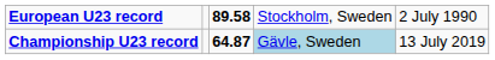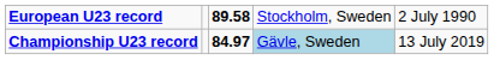Championship U23 record | column 3: 64.87 -> 84.97
